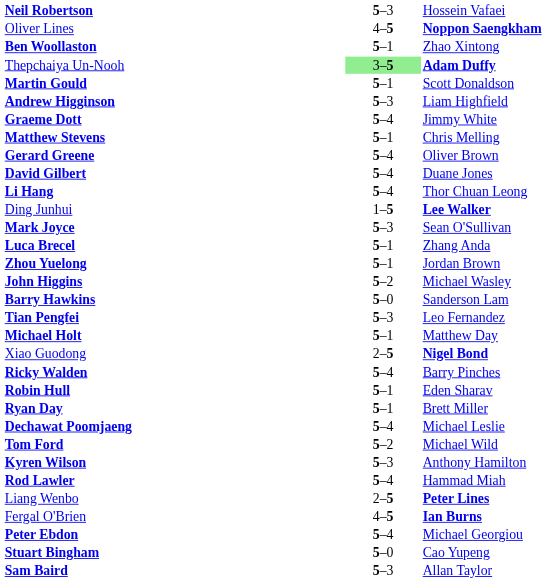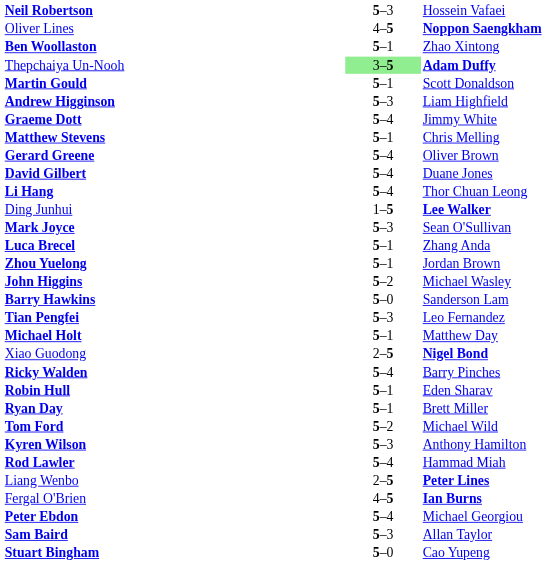- row: Dechawat Poomjaeng | 5–4 | Michael Leslie
rows swapped: Sam Baird <-> Stuart Bingham
